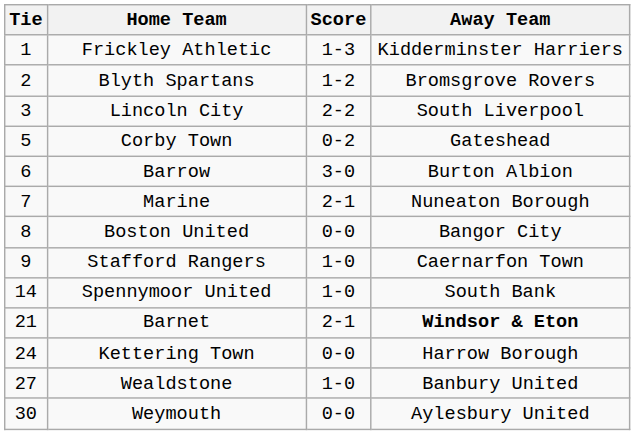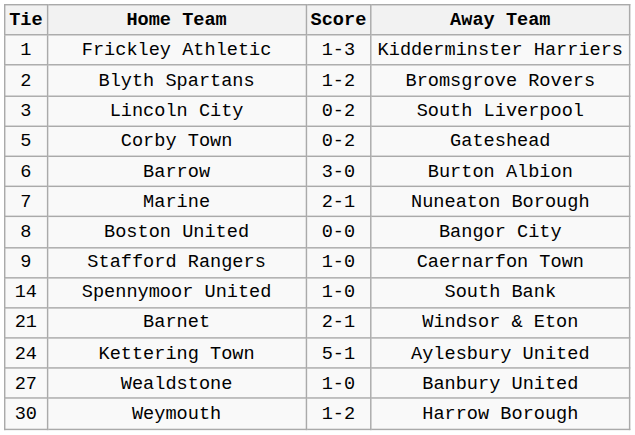Lincoln City | Score: 2-2 -> 0-2
Barnet | Away Team: bold -> normal
Kettering Town | Score: 0-0 -> 5-1
Kettering Town | Away Team: Harrow Borough -> Aylesbury United
Weymouth | Score: 0-0 -> 1-2
Weymouth | Away Team: Aylesbury United -> Harrow Borough
